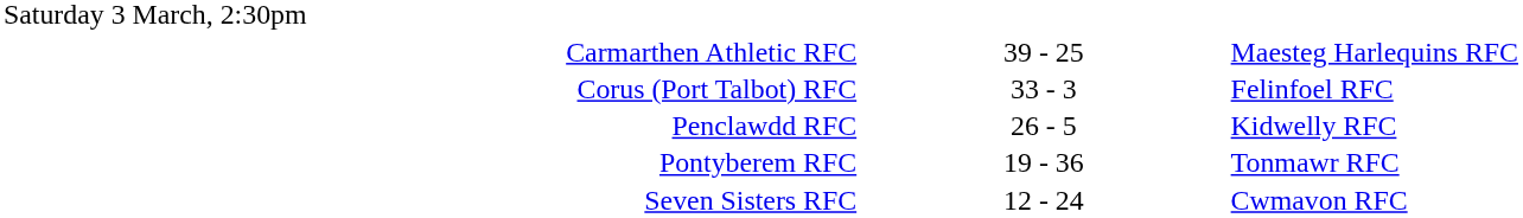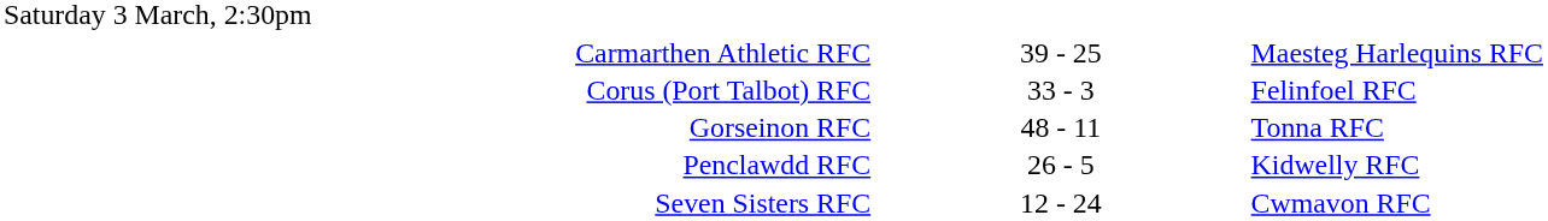+ row: Gorseinon RFC | 48 - 11 | Tonna RFC
- row: Pontyberem RFC | 19 - 36 | Tonmawr RFC
